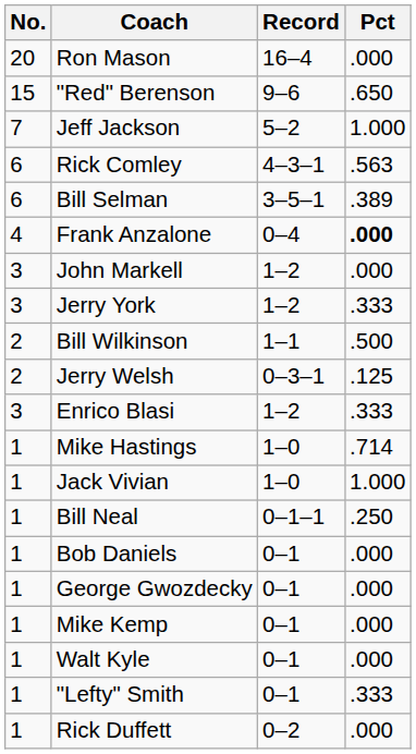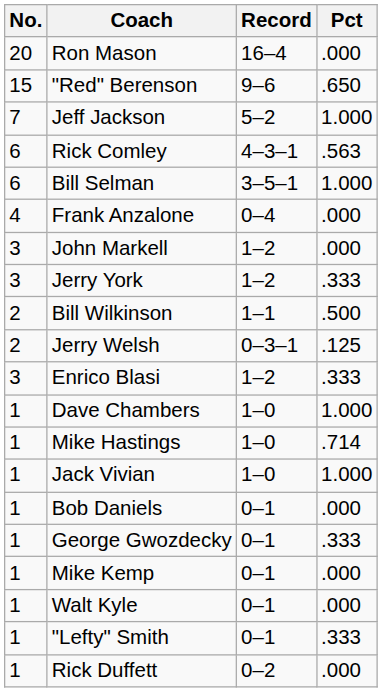Bill Selman | Pct: .389 -> 1.000
Frank Anzalone | Pct: bold -> normal
+ row: 1 | Dave Chambers | 1–0 | 1.000
- row: 1 | Bill Neal | 0–1–1 | .250
George Gwozdecky | Pct: .000 -> .333
